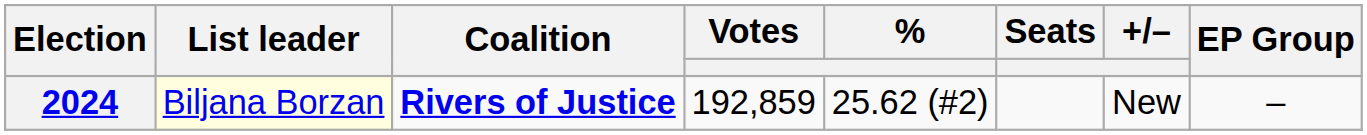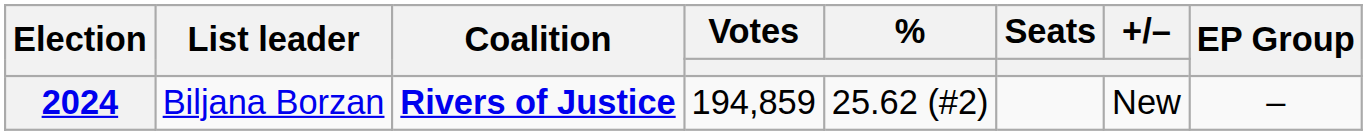2024 | List leader: lightyellow background -> no background
2024 | Votes: 192,859 -> 194,859
